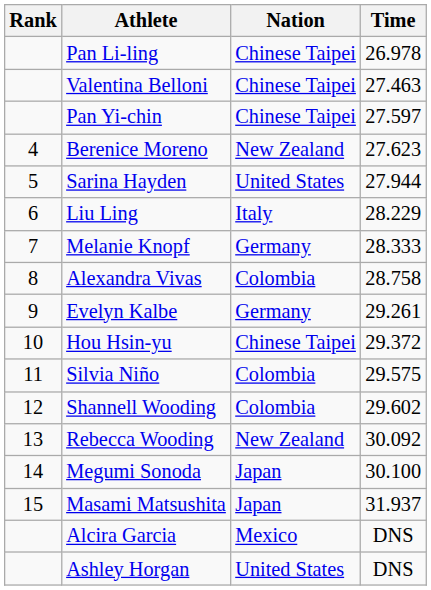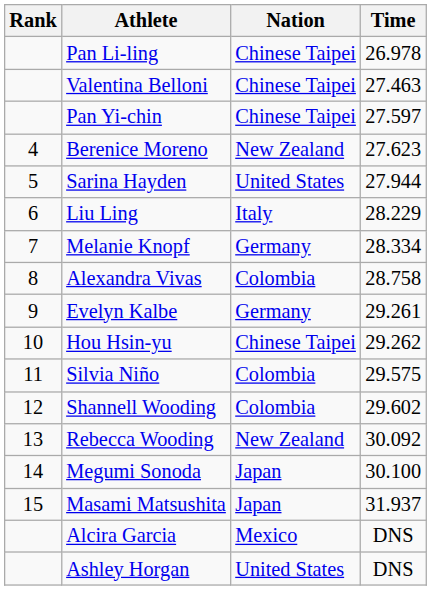Melanie Knopf | Time: 28.333 -> 28.334
Hou Hsin-yu | Time: 29.372 -> 29.262
